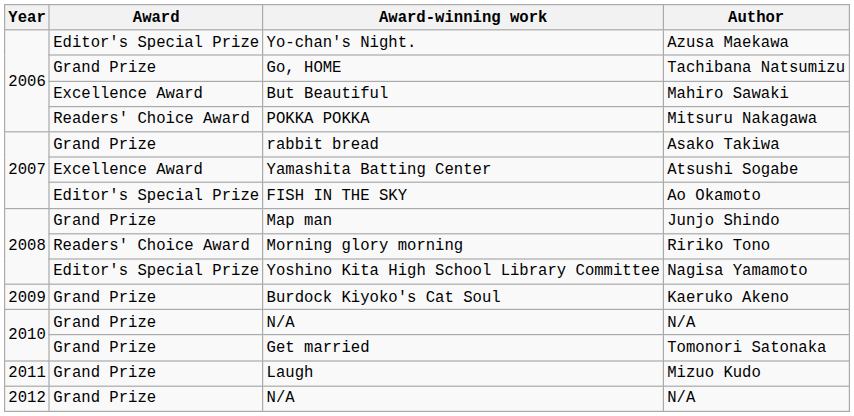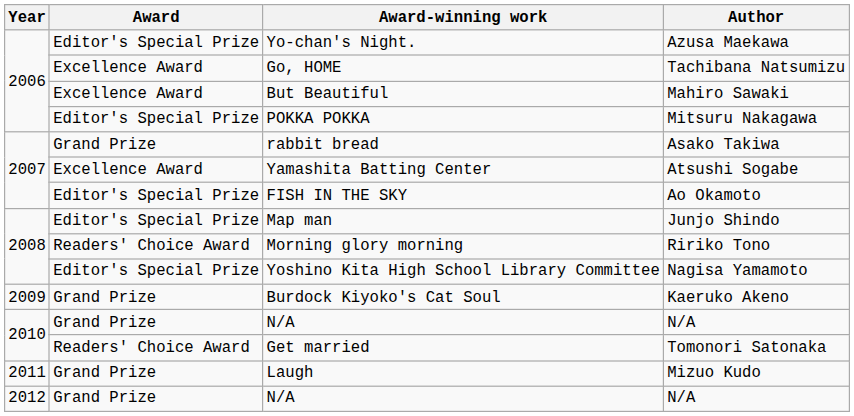Go, HOME | Award: Grand Prize -> Excellence Award
POKKA POKKA | Award: Readers' Choice Award -> Editor's Special Prize
Map man | Award: Grand Prize -> Editor's Special Prize
Get married | Award: Grand Prize -> Readers' Choice Award
